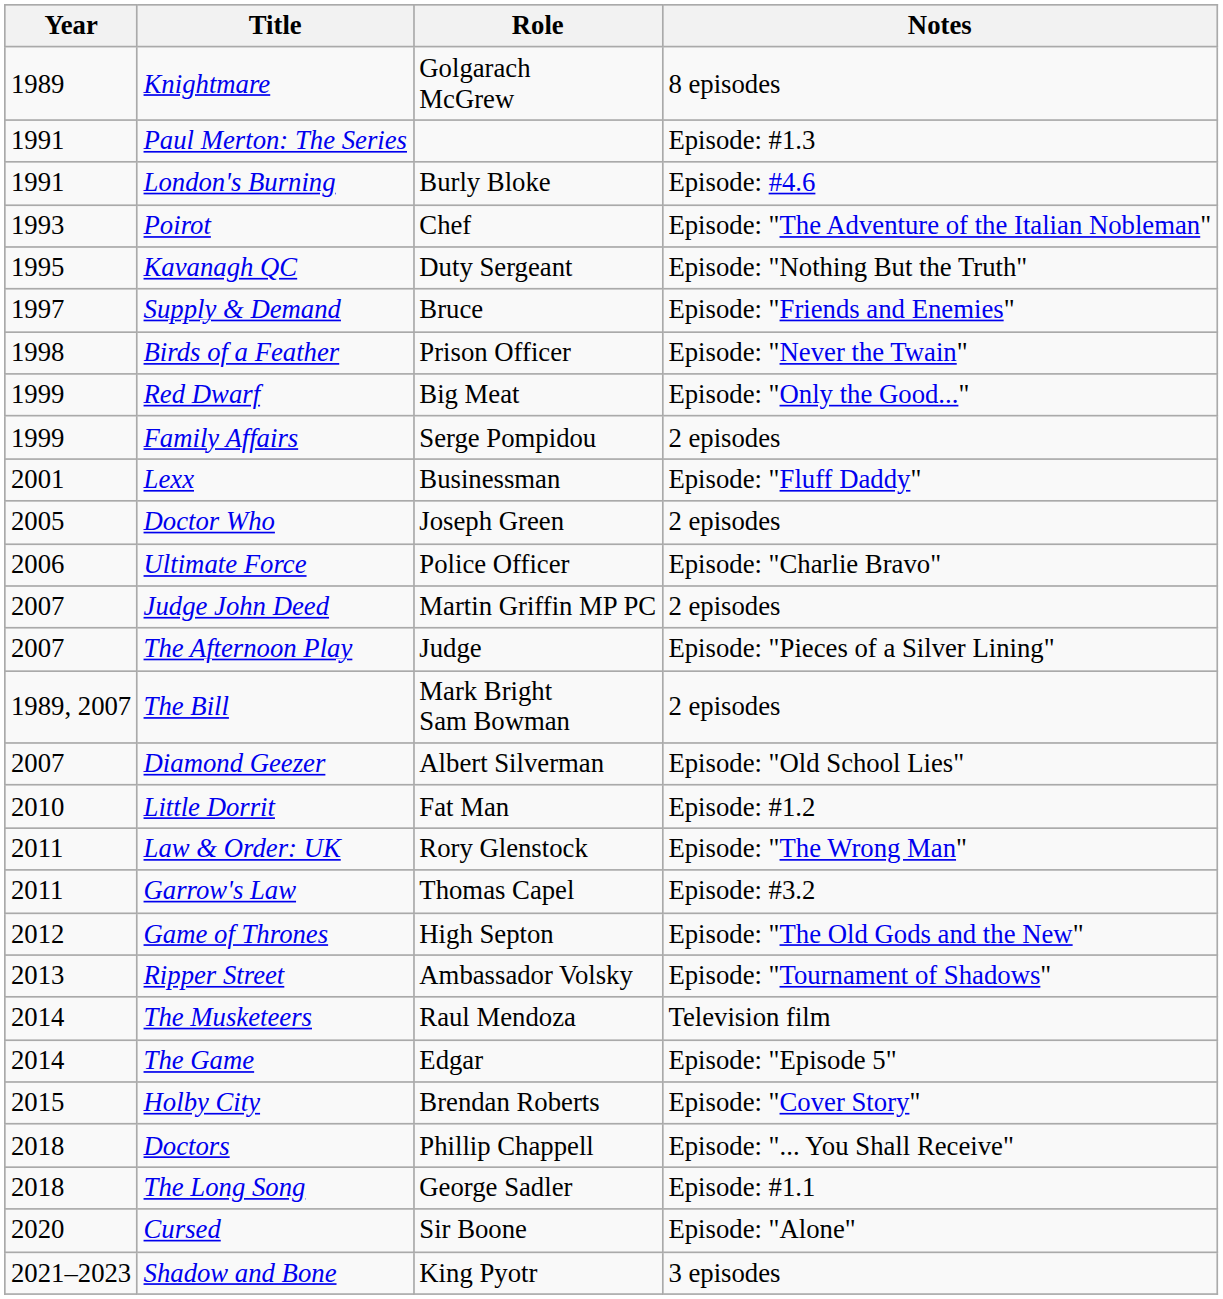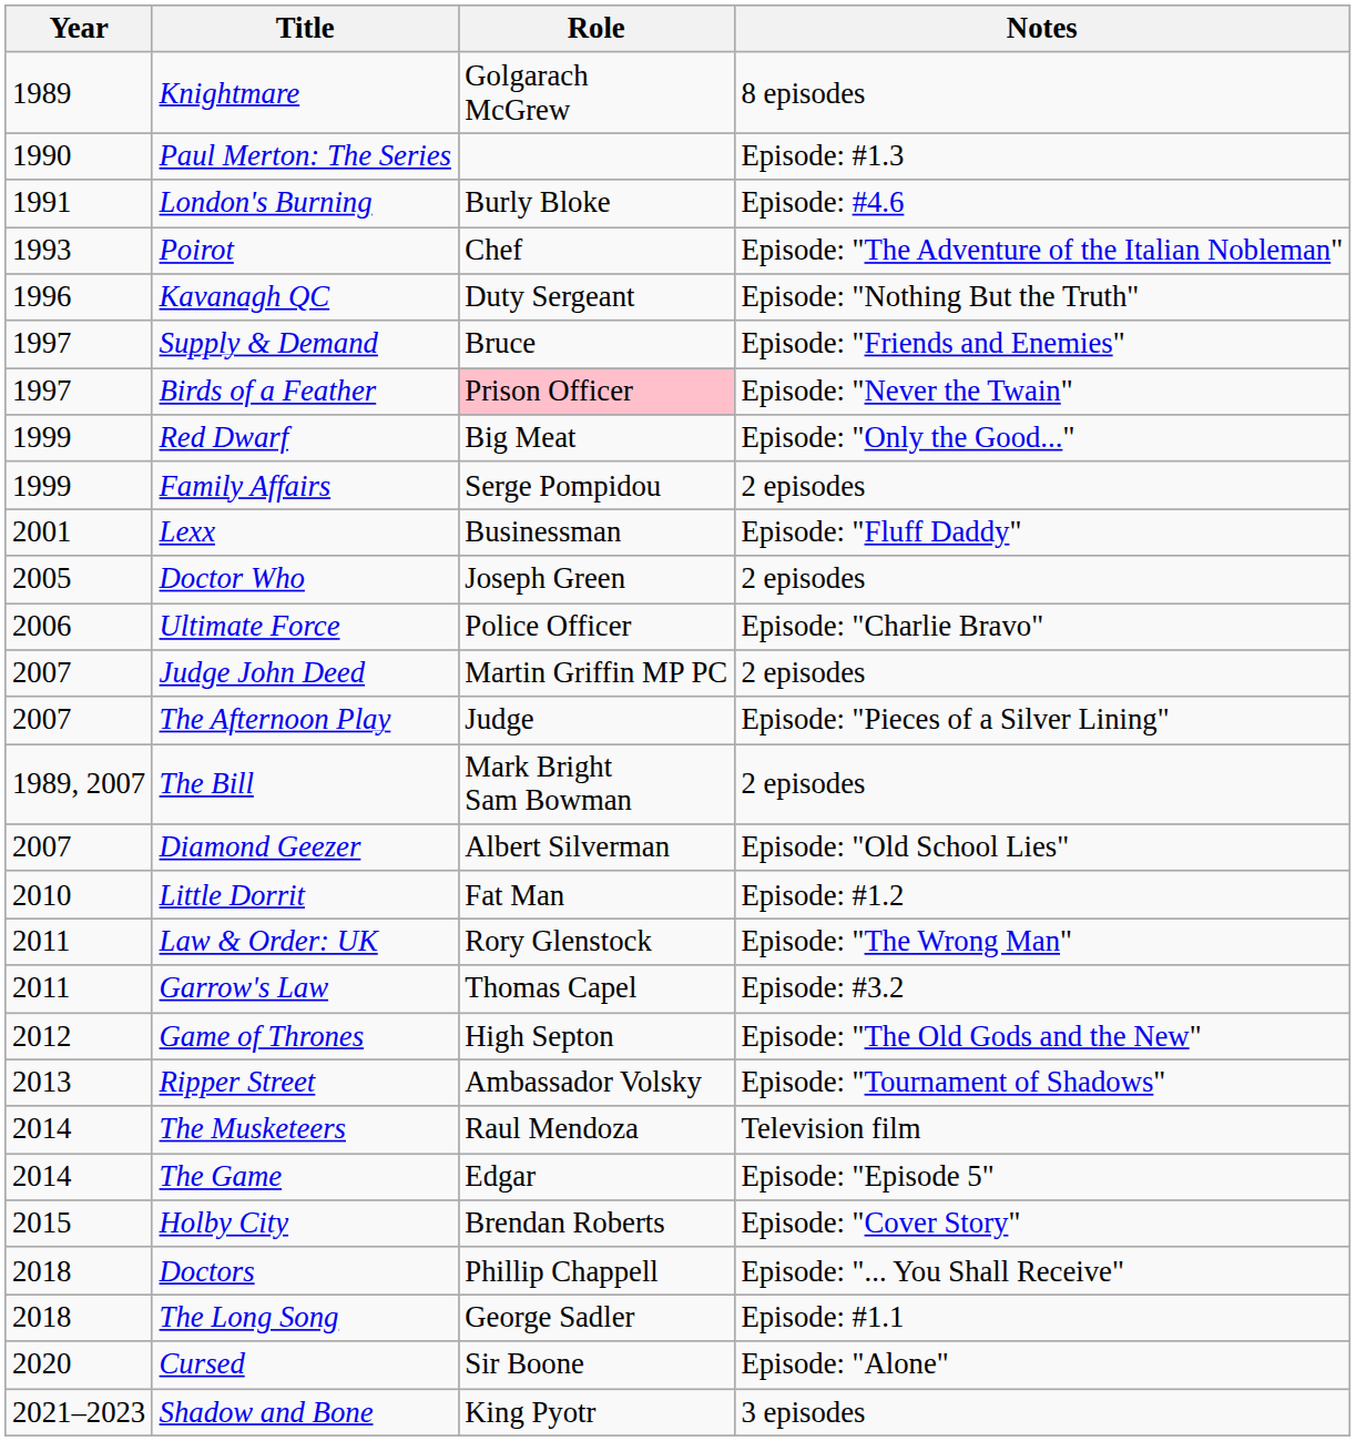Paul Merton: The Series | Year: 1991 -> 1990
Kavanagh QC | Year: 1995 -> 1996
Birds of a Feather | Year: 1998 -> 1997
Birds of a Feather | Role: no background -> pink background
